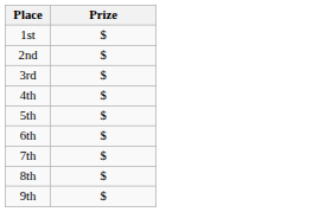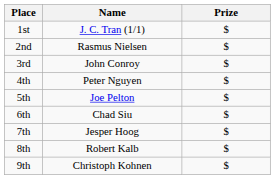+ column: Name | J. C. Tran (1/1) | Rasmus Nielsen | John Conroy | Peter Nguyen | Joe Pelton | Chad Siu | Jesper Hoog | Robert Kalb | Christoph Kohnen
